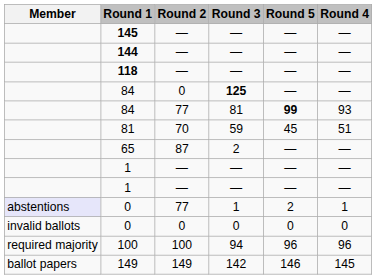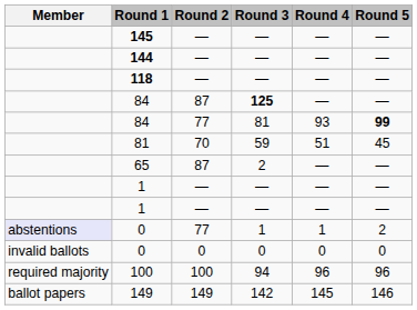columns swapped: Round 4 <-> Round 5
84 / 125 | Round 2: 0 -> 87
